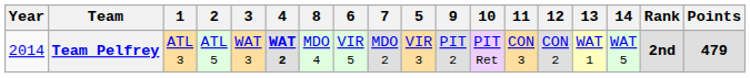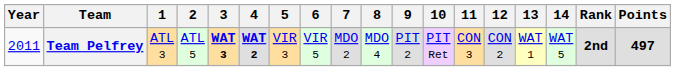columns swapped: 5 <-> 8
Team Pelfrey | Year: 2014 -> 2011
Team Pelfrey | 3: normal -> bold
Team Pelfrey | Points: 479 -> 497
